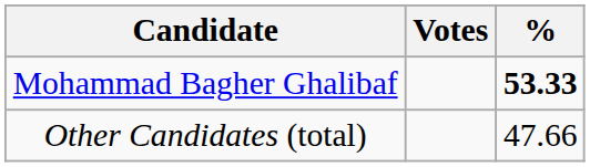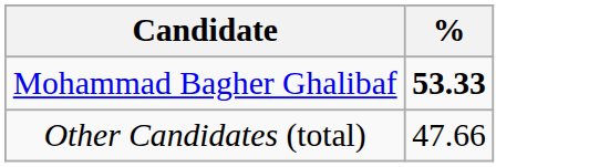- column: Votes
